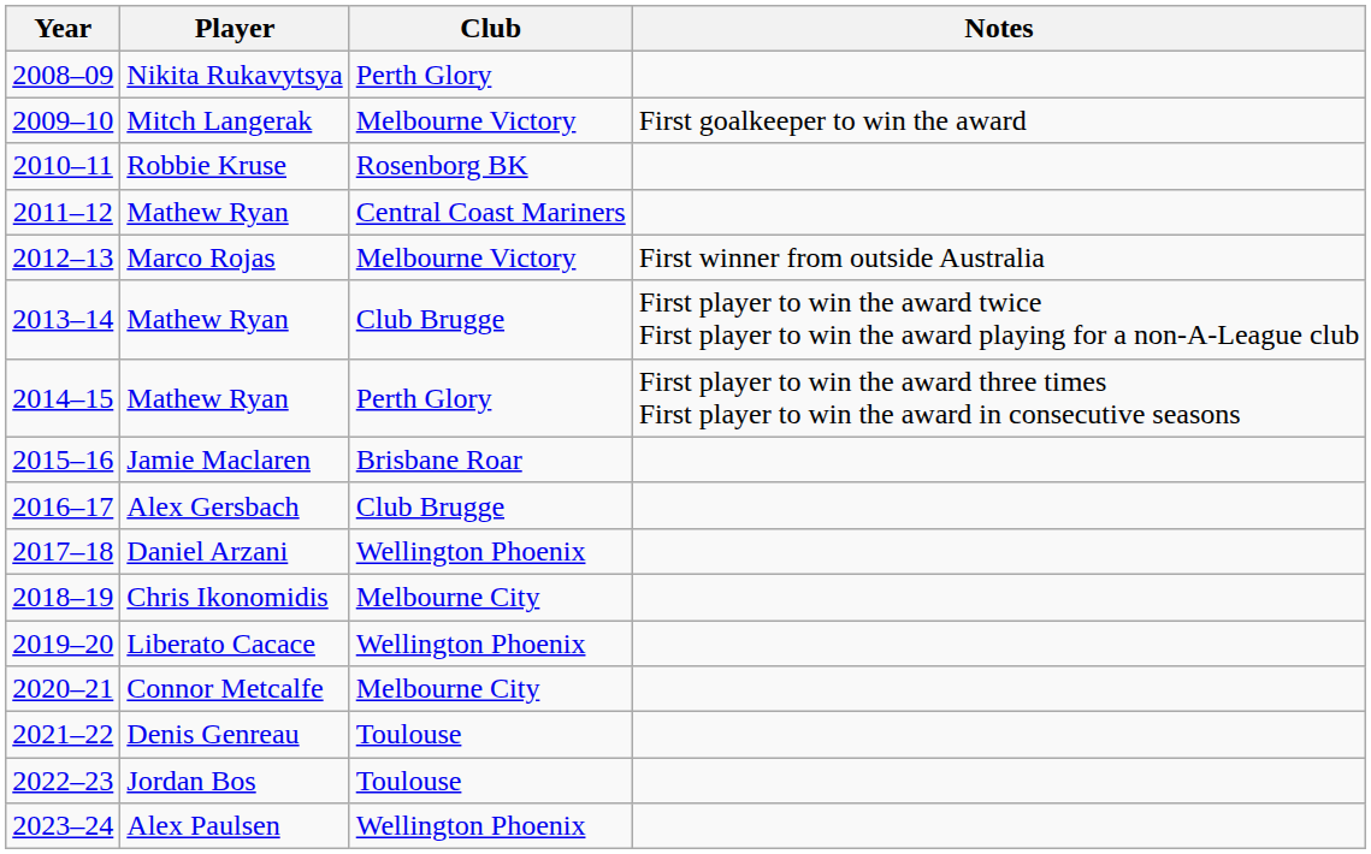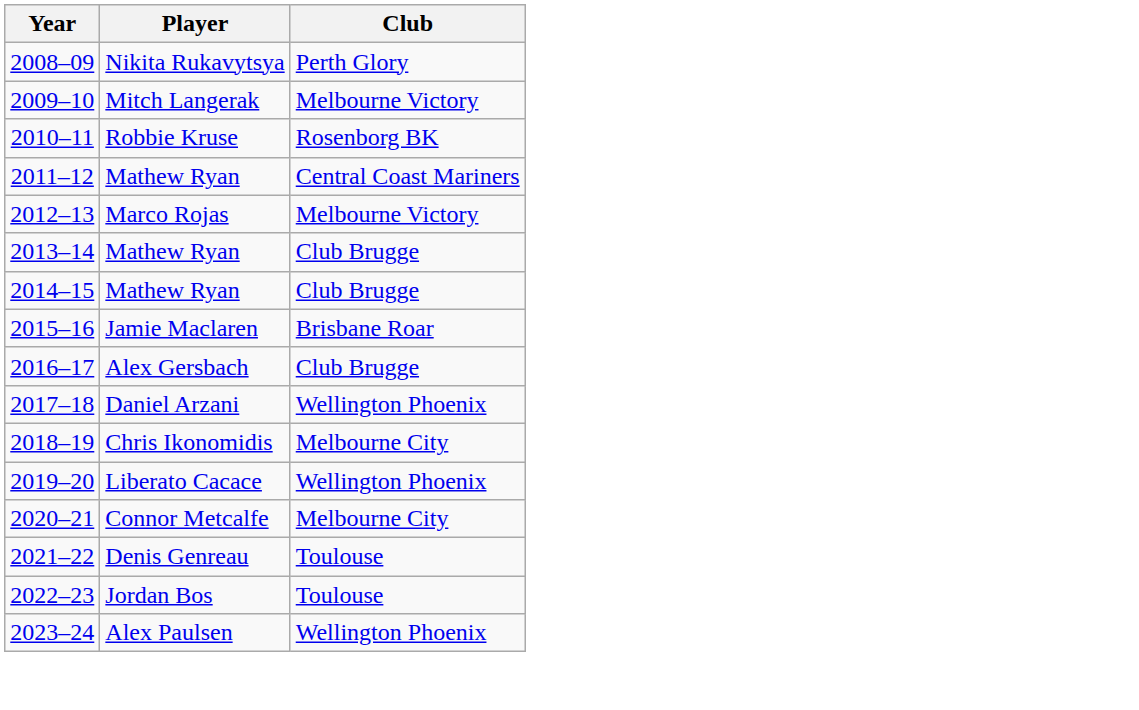- column: Notes | First goalkeeper to win the award | First winner from outside Australia | First player to win the award twice First player to win the award playing for a non-A-League club | First player to win the award three times First player to win the award in consecutive seasons
2014–15 | Club: Perth Glory -> Club Brugge
